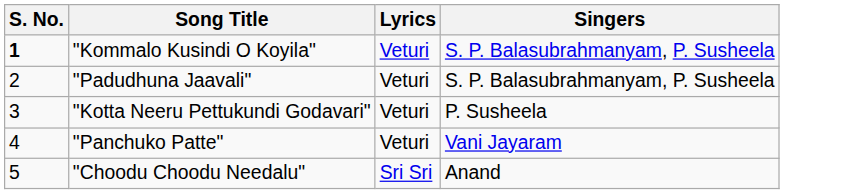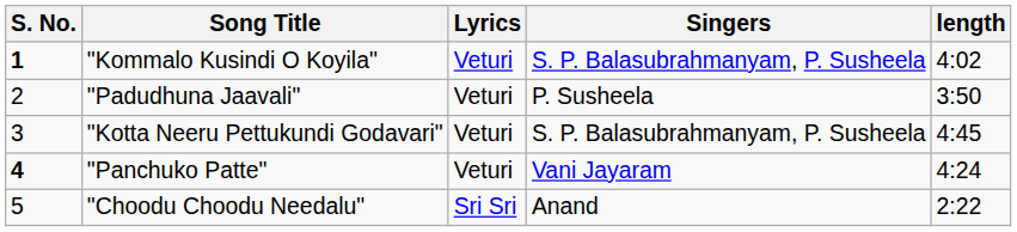+ column: length | 4:02 | 3:50 | 4:45 | 4:24 | 2:22
"Padudhuna Jaavali" | Singers: S. P. Balasubrahmanyam, P. Susheela -> P. Susheela
"Kotta Neeru Pettukundi Godavari" | Singers: P. Susheela -> S. P. Balasubrahmanyam, P. Susheela
"Panchuko Patte" | S. No.: normal -> bold
